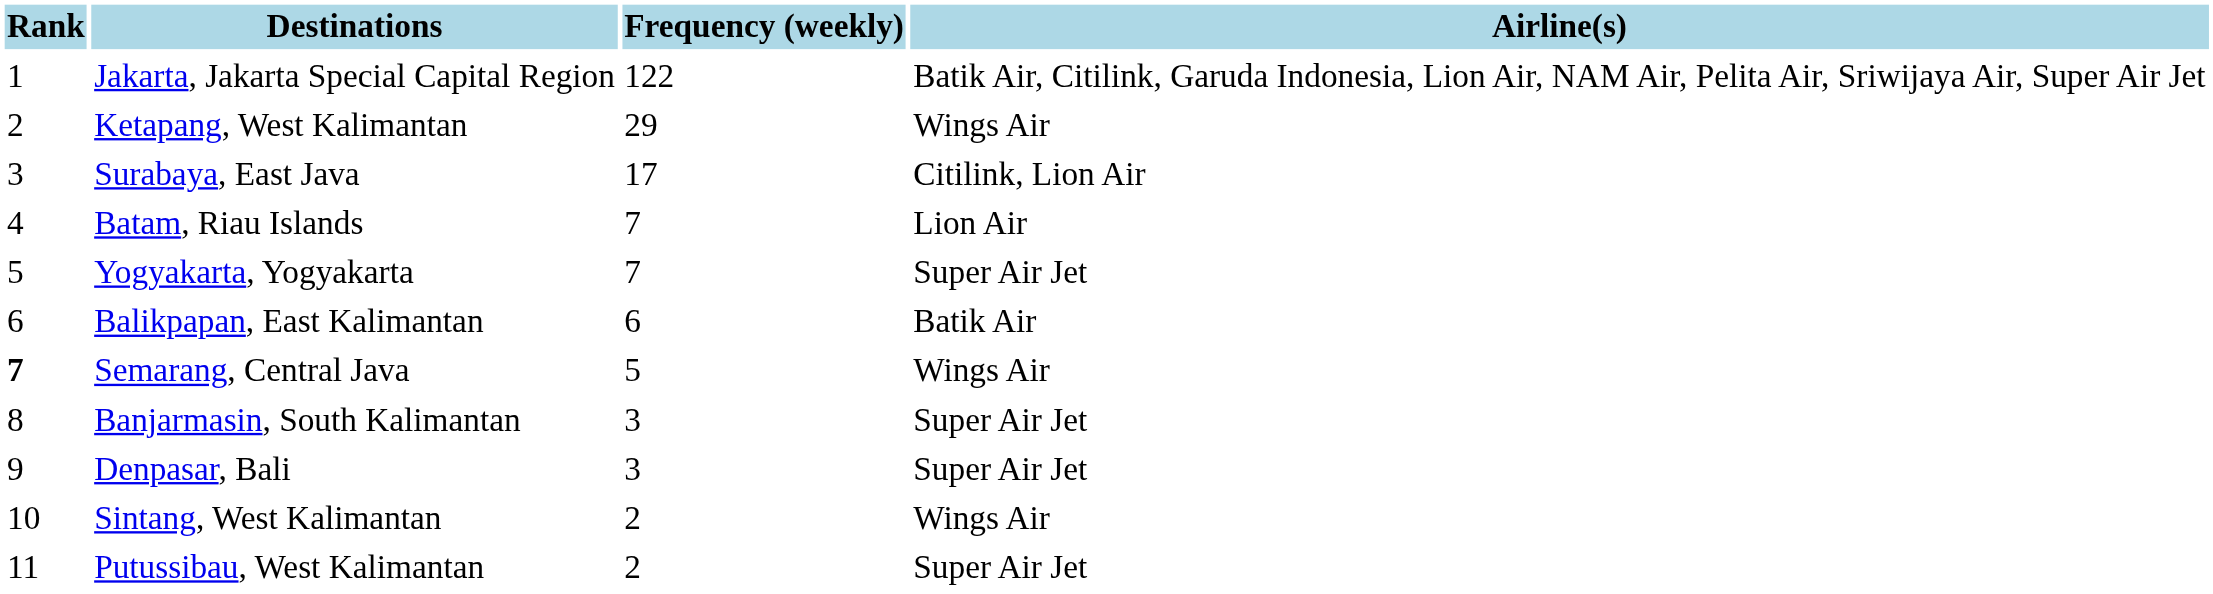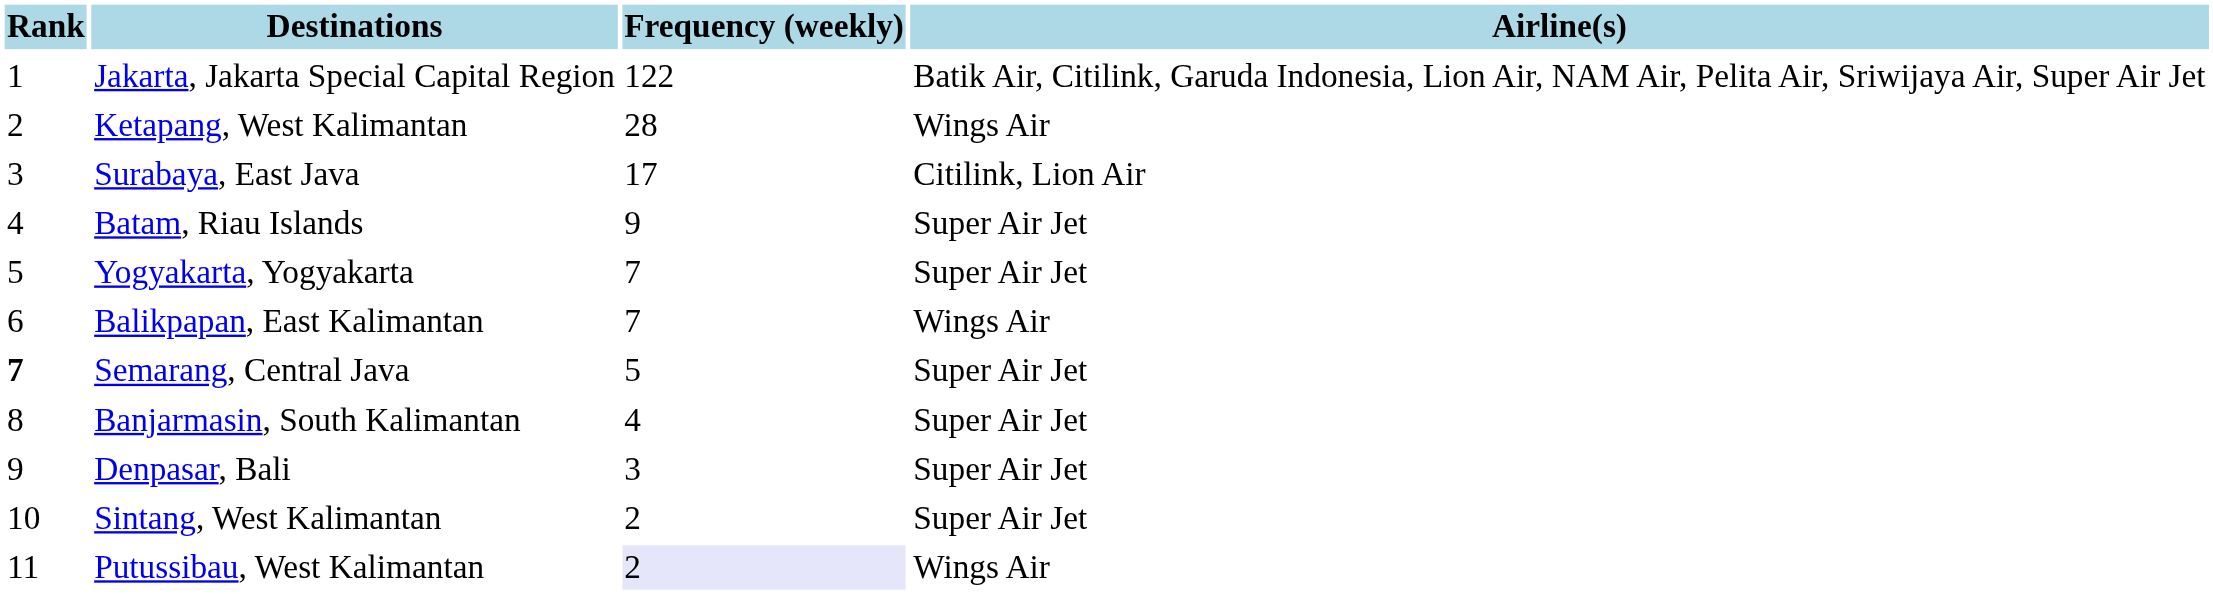Ketapang, West Kalimantan | Frequency (weekly): 29 -> 28
Batam, Riau Islands | Frequency (weekly): 7 -> 9
Batam, Riau Islands | Airline(s): Lion Air -> Super Air Jet
Balikpapan, East Kalimantan | Frequency (weekly): 6 -> 7
Balikpapan, East Kalimantan | Airline(s): Batik Air -> Wings Air
Semarang, Central Java | Airline(s): Wings Air -> Super Air Jet
Banjarmasin, South Kalimantan | Frequency (weekly): 3 -> 4
Sintang, West Kalimantan | Airline(s): Wings Air -> Super Air Jet
Putussibau, West Kalimantan | Frequency (weekly): no background -> lavender background
Putussibau, West Kalimantan | Airline(s): Super Air Jet -> Wings Air
